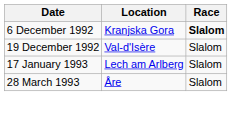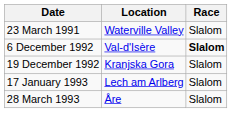+ row: 23 March 1991 | Waterville Valley | Slalom
6 December 1992 | Location: Kranjska Gora -> Val-d'Isère
19 December 1992 | Location: Val-d'Isère -> Kranjska Gora
